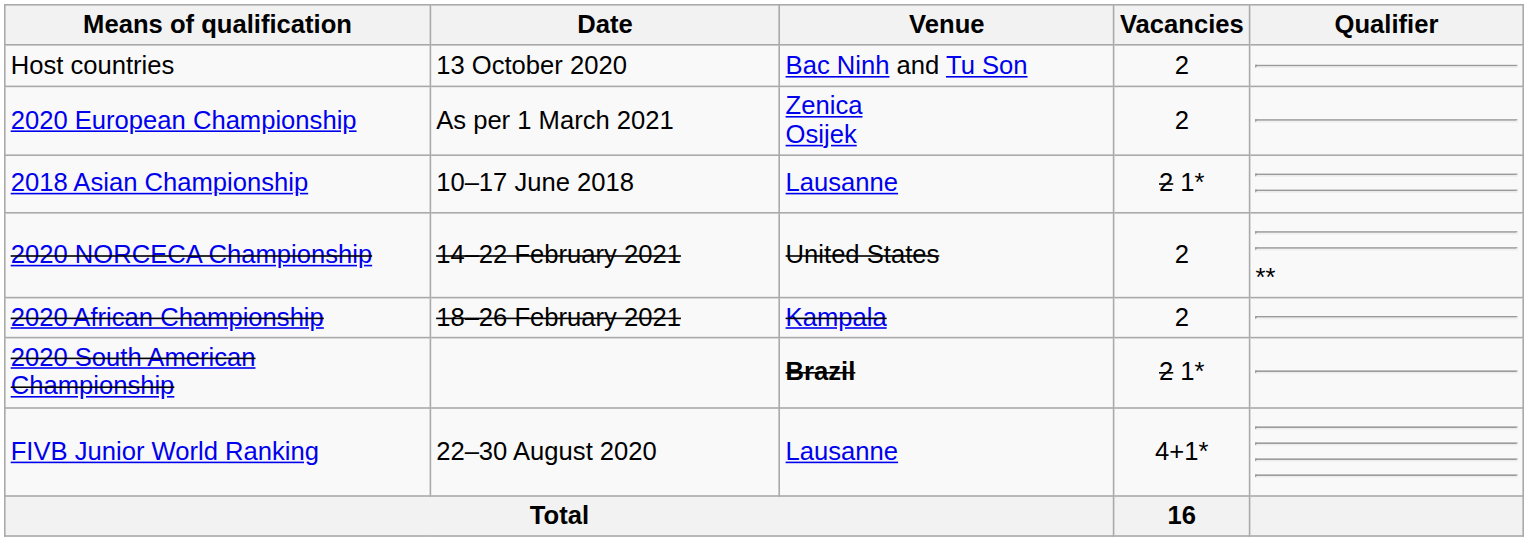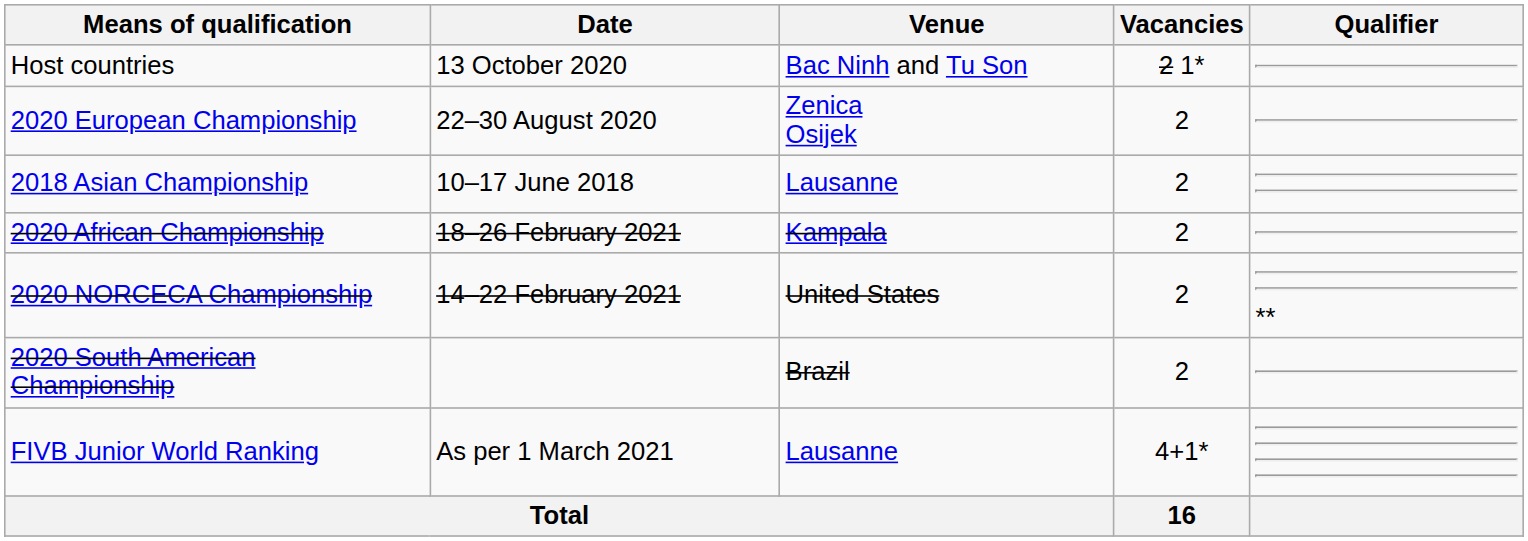Host countries | Vacancies: 2 -> 2 1*
2020 European Championship | Date: As per 1 March 2021 -> 22–30 August 2020
2018 Asian Championship | Vacancies: 2 1* -> 2
rows swapped: 2020 NORCECA Championship <-> 2020 African Championship
2020 South American Championship | Venue: bold -> normal
2020 South American Championship | Vacancies: 2 1* -> 2
FIVB Junior World Ranking | Date: 22–30 August 2020 -> As per 1 March 2021
